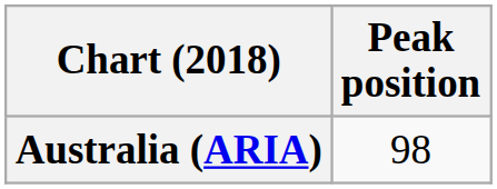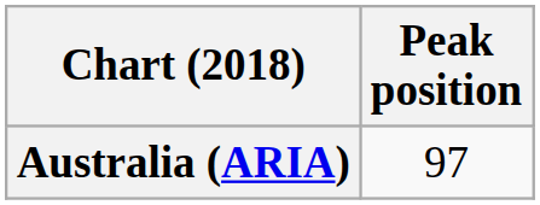Australia (ARIA) | Peak position: 98 -> 97
